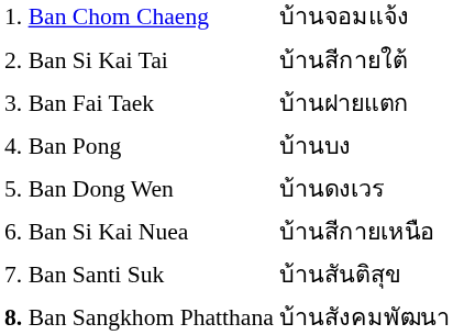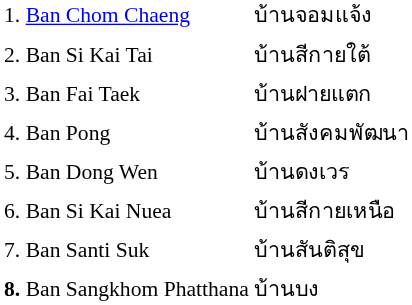Ban Pong | column 3: บ้านบง -> บ้านสังคมพัฒนา
Ban Sangkhom Phatthana | column 3: บ้านสังคมพัฒนา -> บ้านบง
